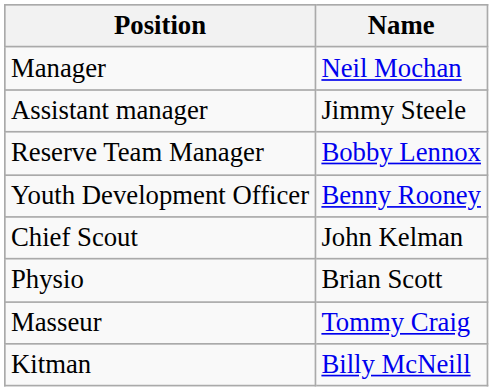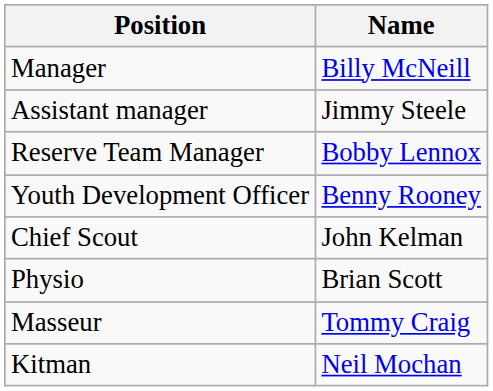Manager | Name: Neil Mochan -> Billy McNeill
Kitman | Name: Billy McNeill -> Neil Mochan
